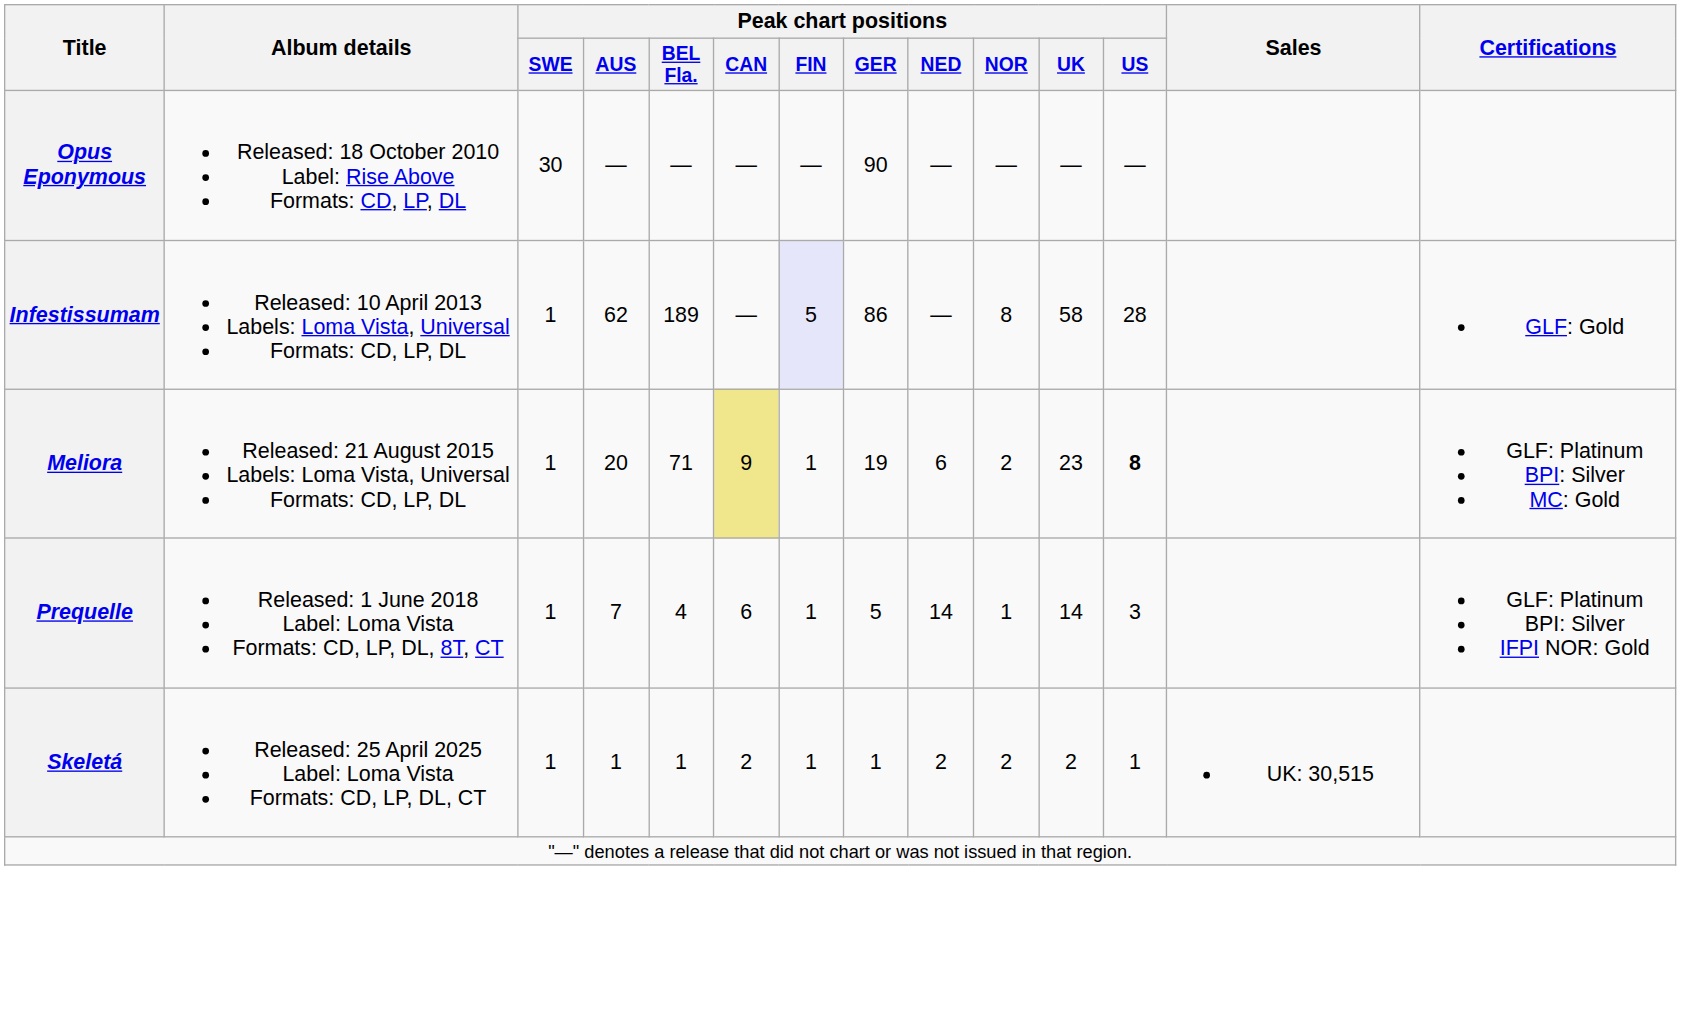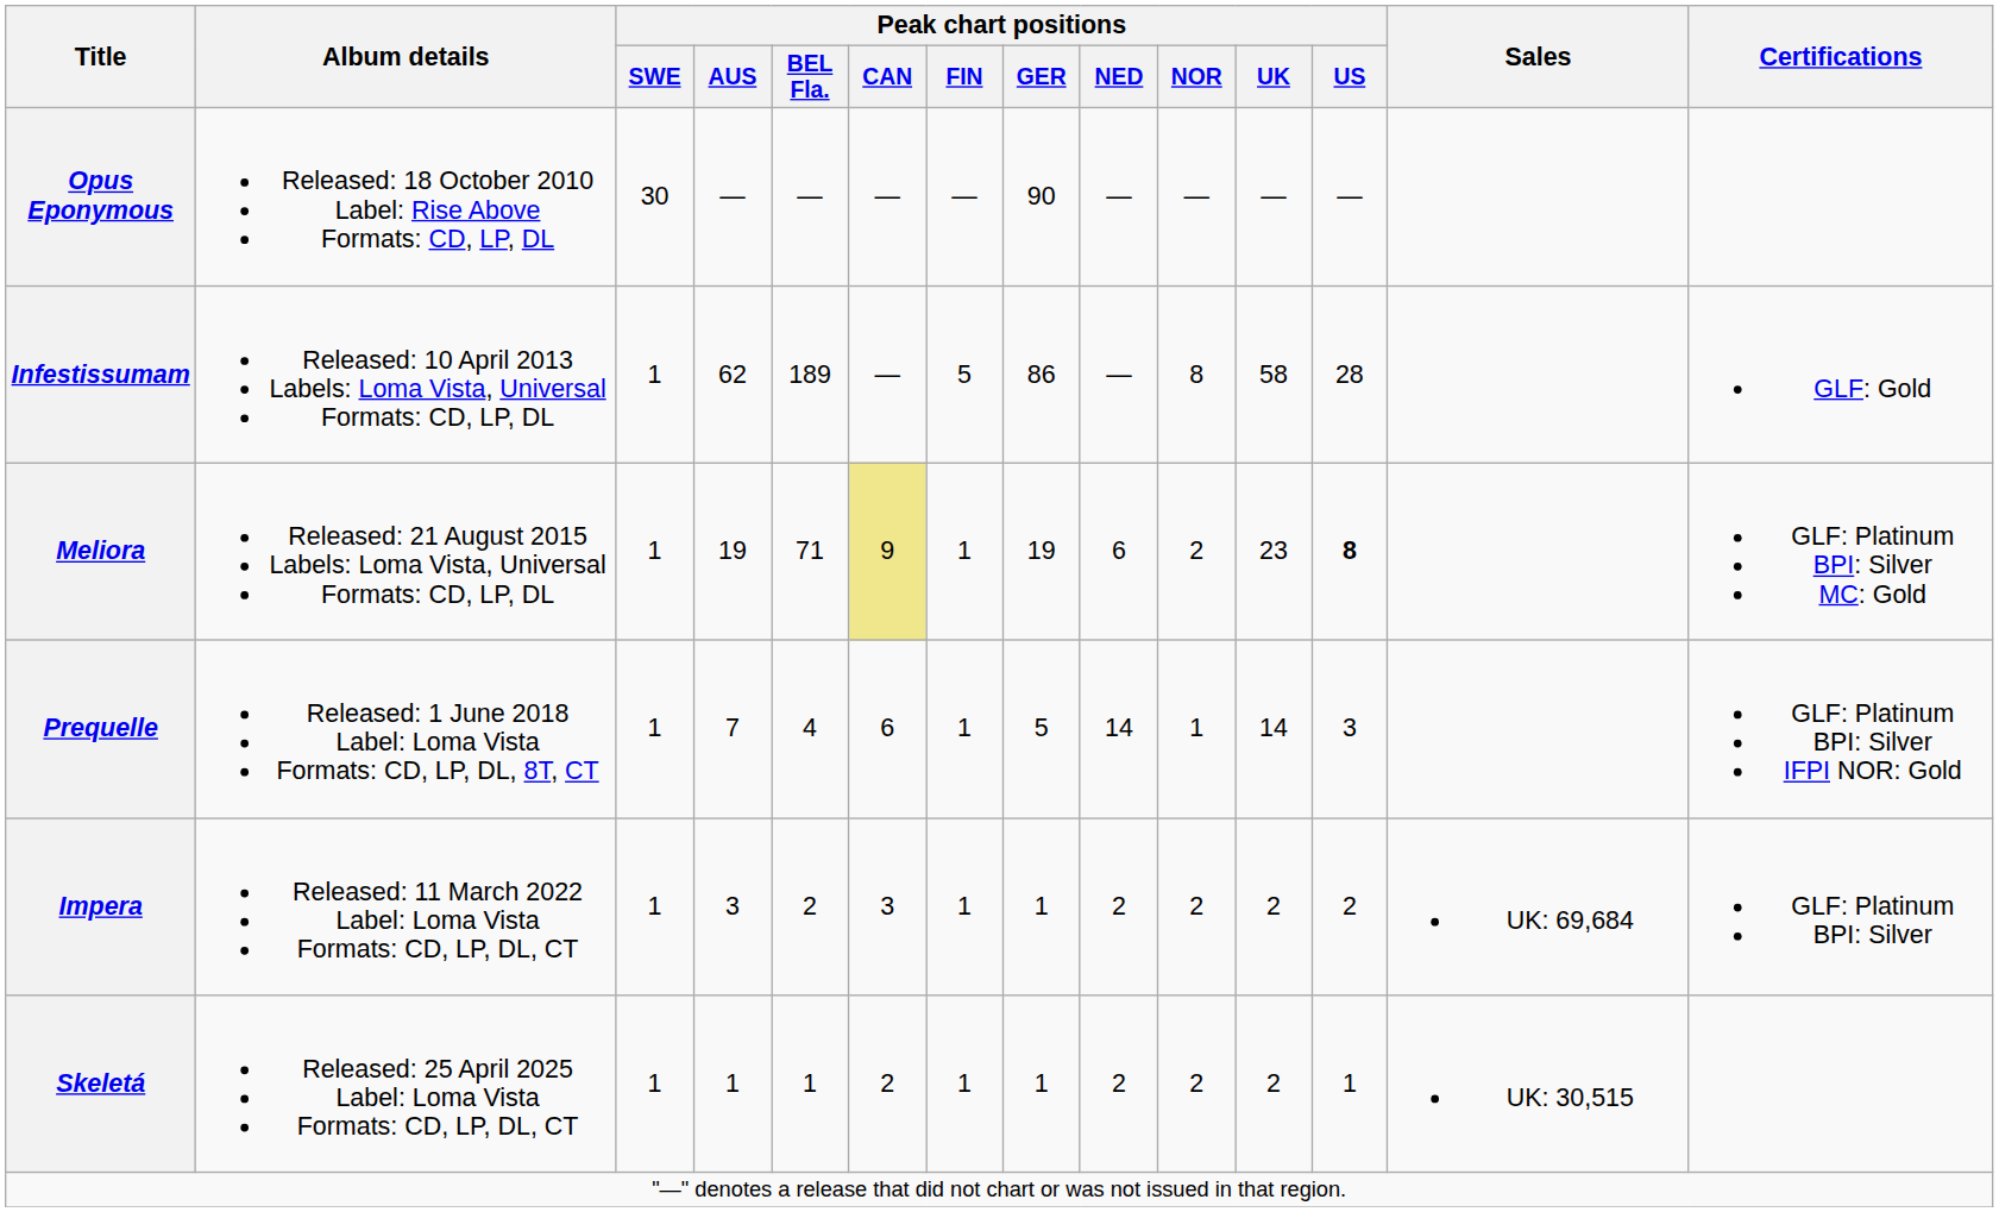Infestissumam | Peak chart positions / FIN: lavender background -> no background
Meliora | Peak chart positions / AUS: 20 -> 19
+ row: Impera | Released: 11 March 2022 Label: Loma Vista Formats: CD, LP, DL, CT | 1 | 3 | 2 | 3 | 1 | 1 | 2 | 2 | 2 | 2 | UK: 69,684 | GLF: Platinum BPI: Silver
